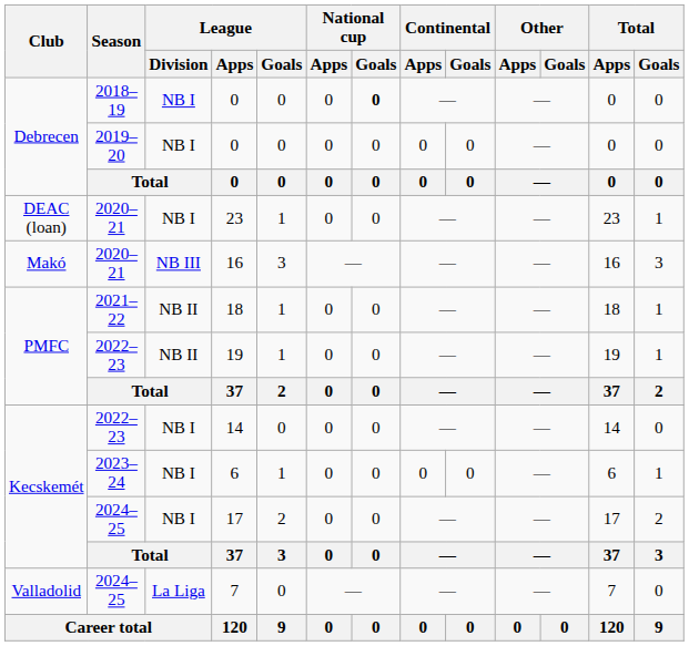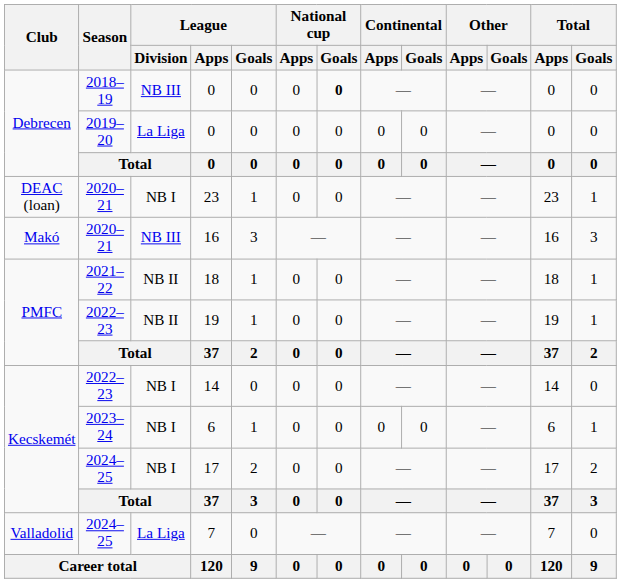2018–19 / 0 | League / Division: NB I -> NB III
2019–20 / 0 | League / Division: NB I -> La Liga
